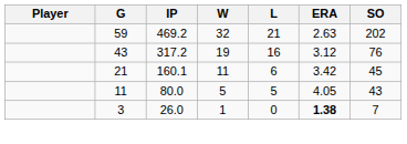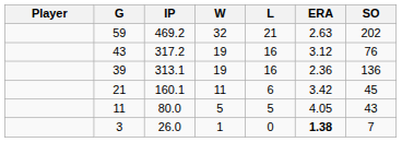+ row: 39 | 313.1 | 19 | 16 | 2.36 | 136
